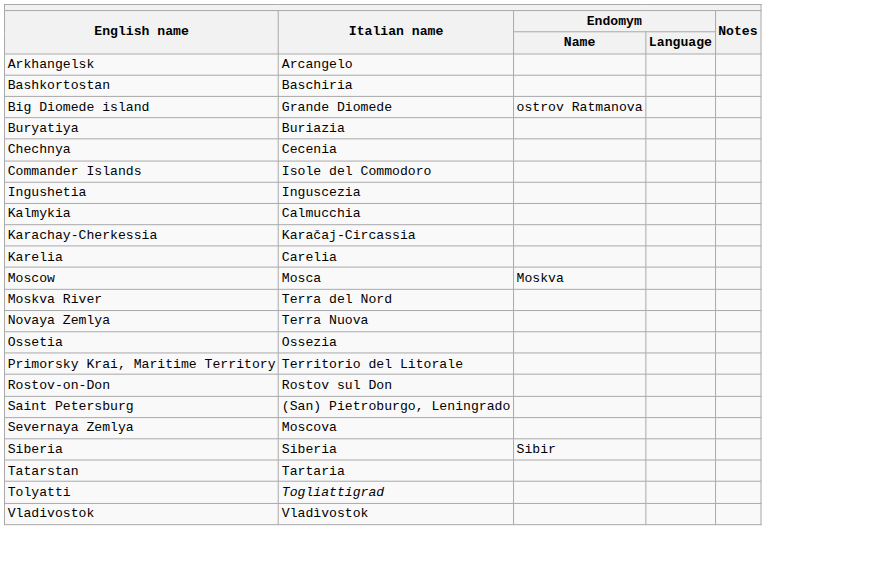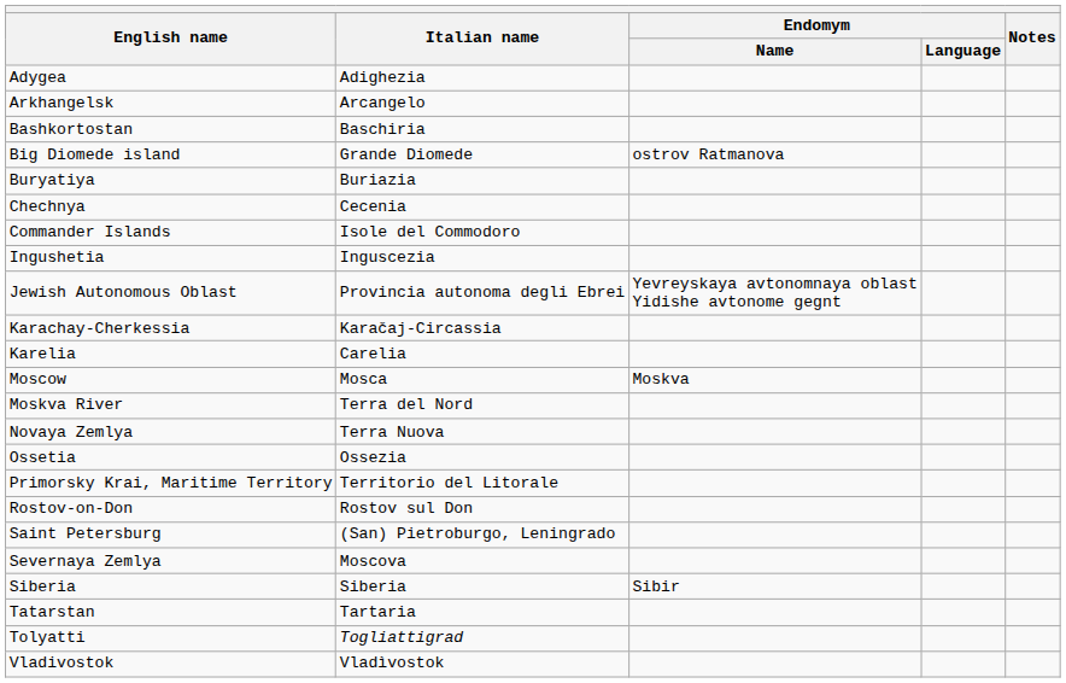+ row: Adygea | Adighezia
+ row: Jewish Autonomous Oblast | Provincia autonoma degli Ebrei | Yevreyskaya avtonomnaya oblast Yidishe avtonome gegnt
- row: Kalmykia | Calmucchia
